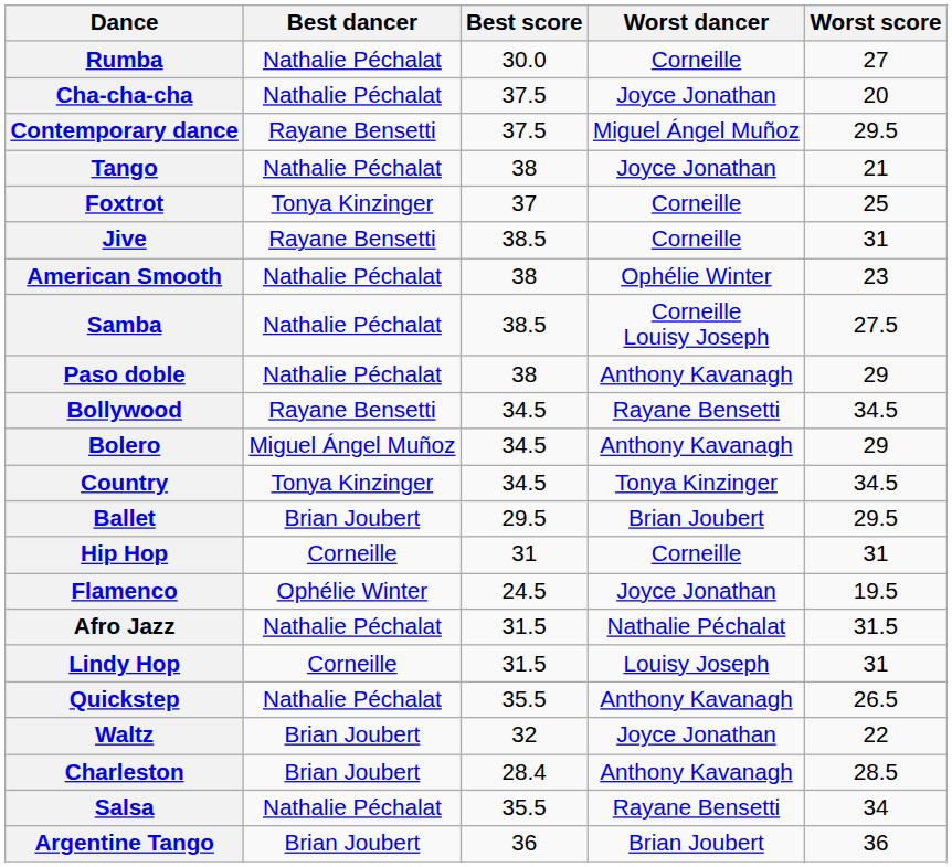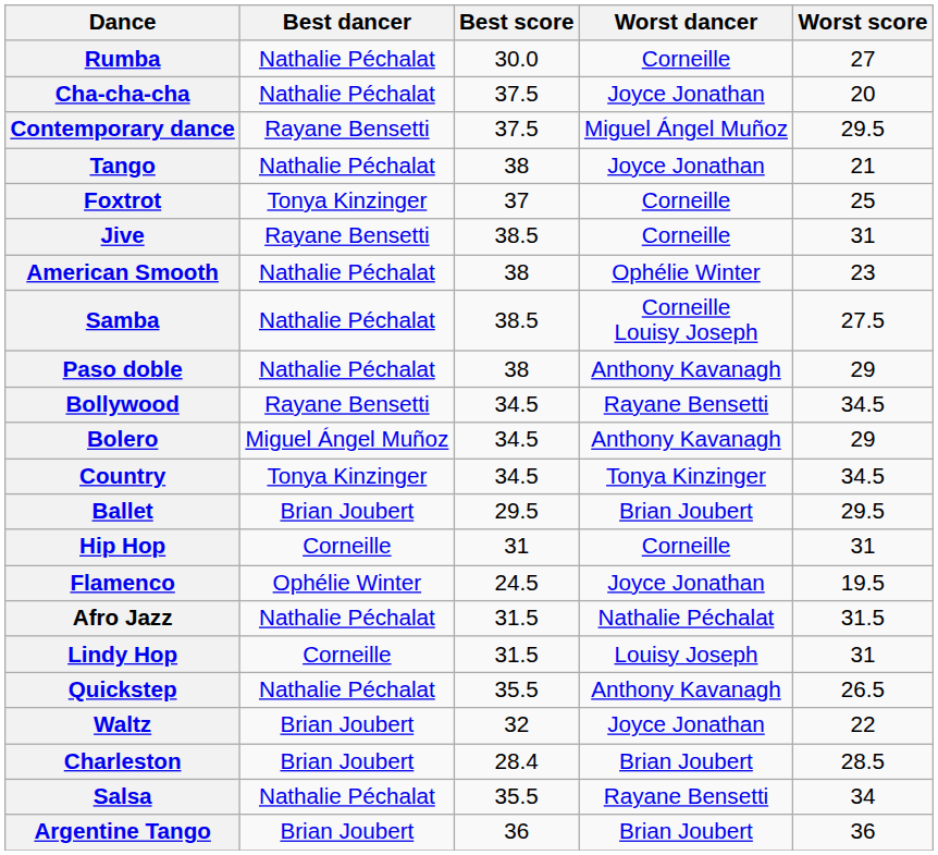Charleston | Worst dancer: Anthony Kavanagh -> Brian Joubert
